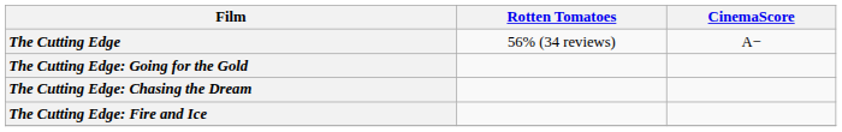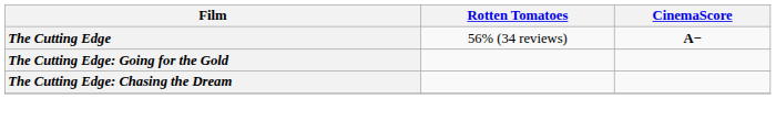The Cutting Edge | CinemaScore: normal -> bold
- row: The Cutting Edge: Fire and Ice
